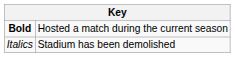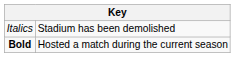rows swapped: Bold <-> Italics
